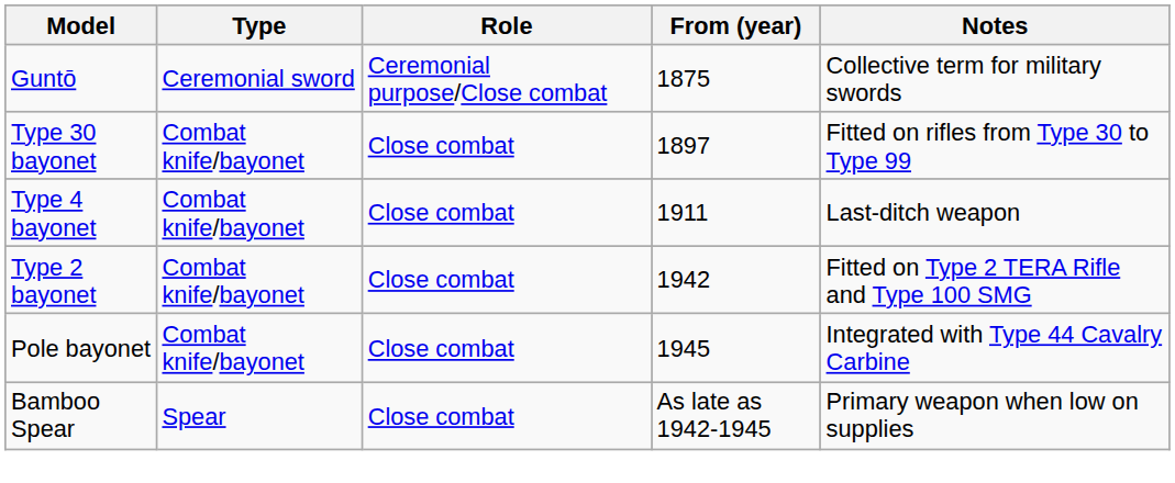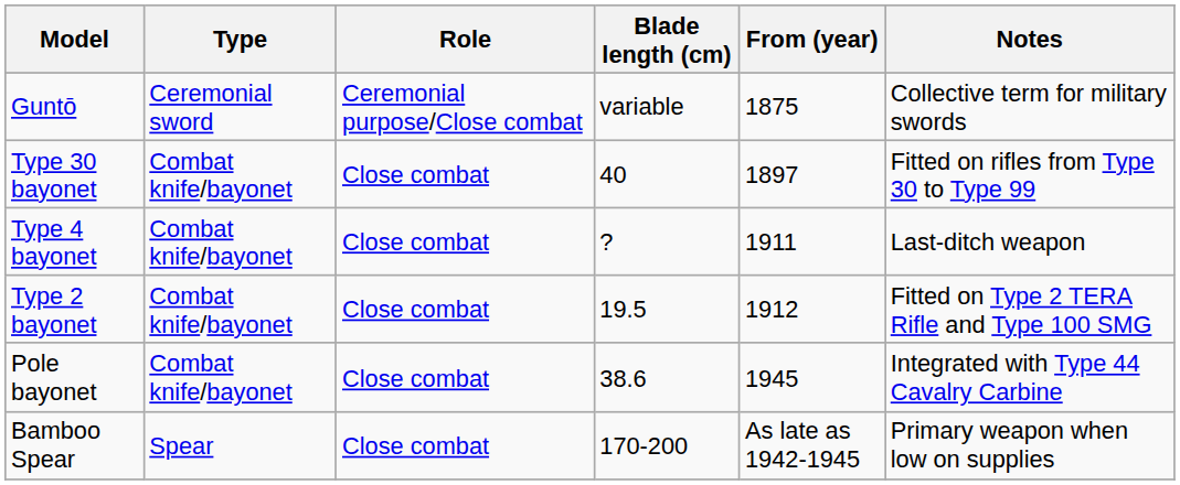+ column: Blade length (cm) | variable | 40 | ? | 19.5 | 38.6 | 170-200
Type 2 bayonet | From (year): 1942 -> 1912
